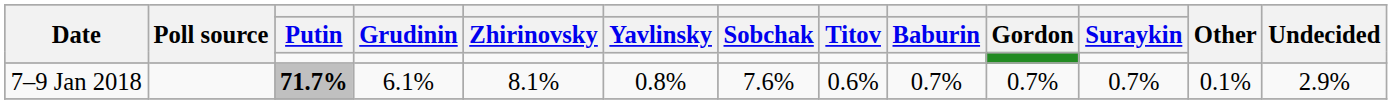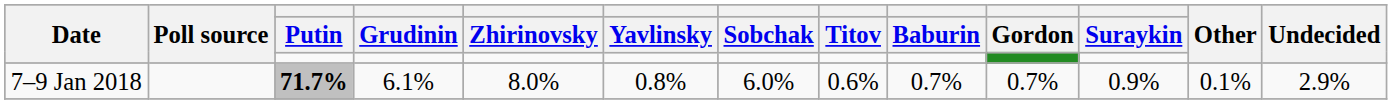7–9 Jan 2018 | Zhirinovsky: 8.1% -> 8.0%
7–9 Jan 2018 | Sobchak: 7.6% -> 6.0%
7–9 Jan 2018 | Suraykin: 0.7% -> 0.9%
